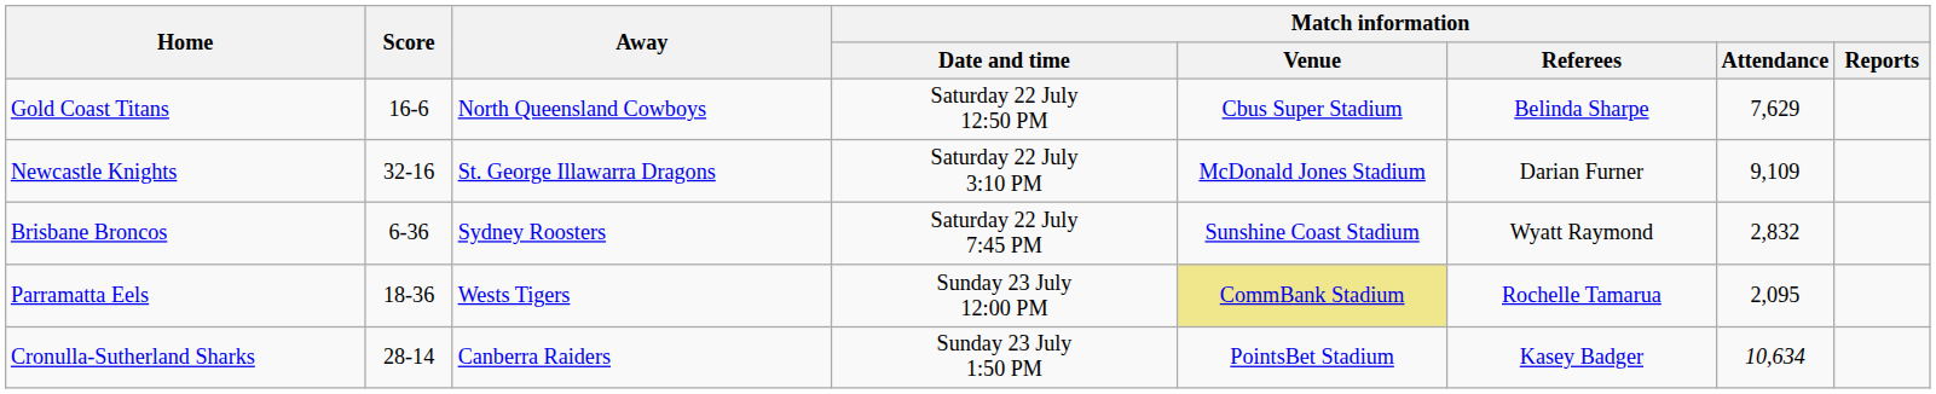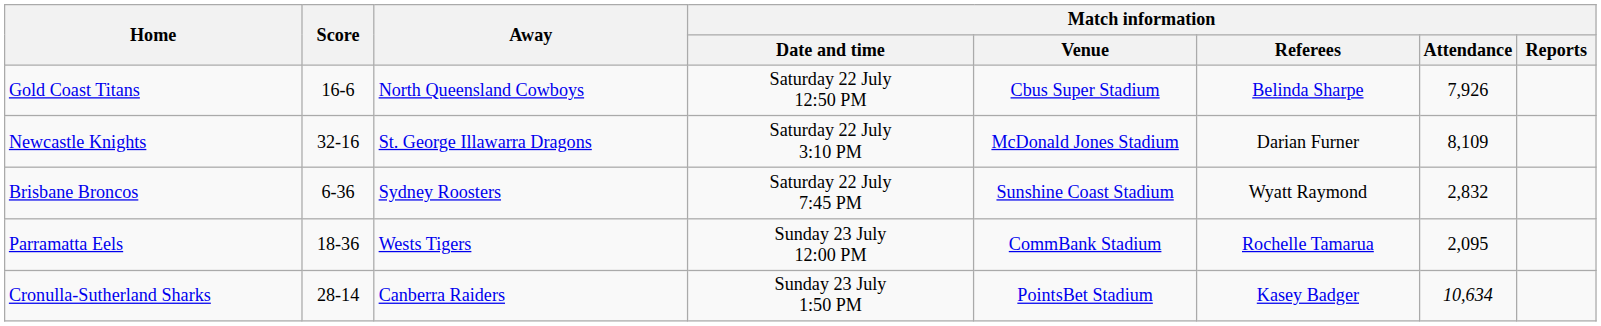Gold Coast Titans | Match information / Attendance: 7,629 -> 7,926
Newcastle Knights | Match information / Attendance: 9,109 -> 8,109
Parramatta Eels | Match information / Venue: khaki background -> no background
